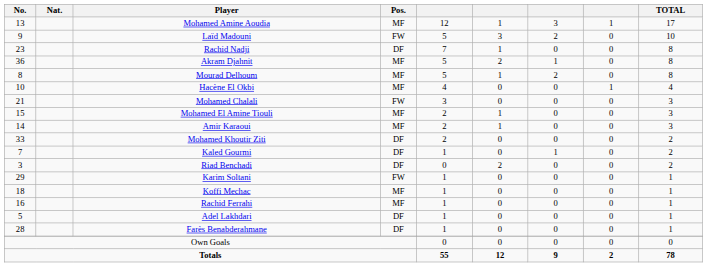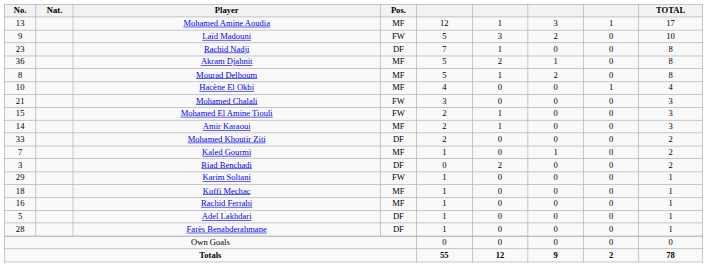Mohamed El Amine Tiouli | Pos.: MF -> FW
Kaled Gourmi | Pos.: DF -> MF
